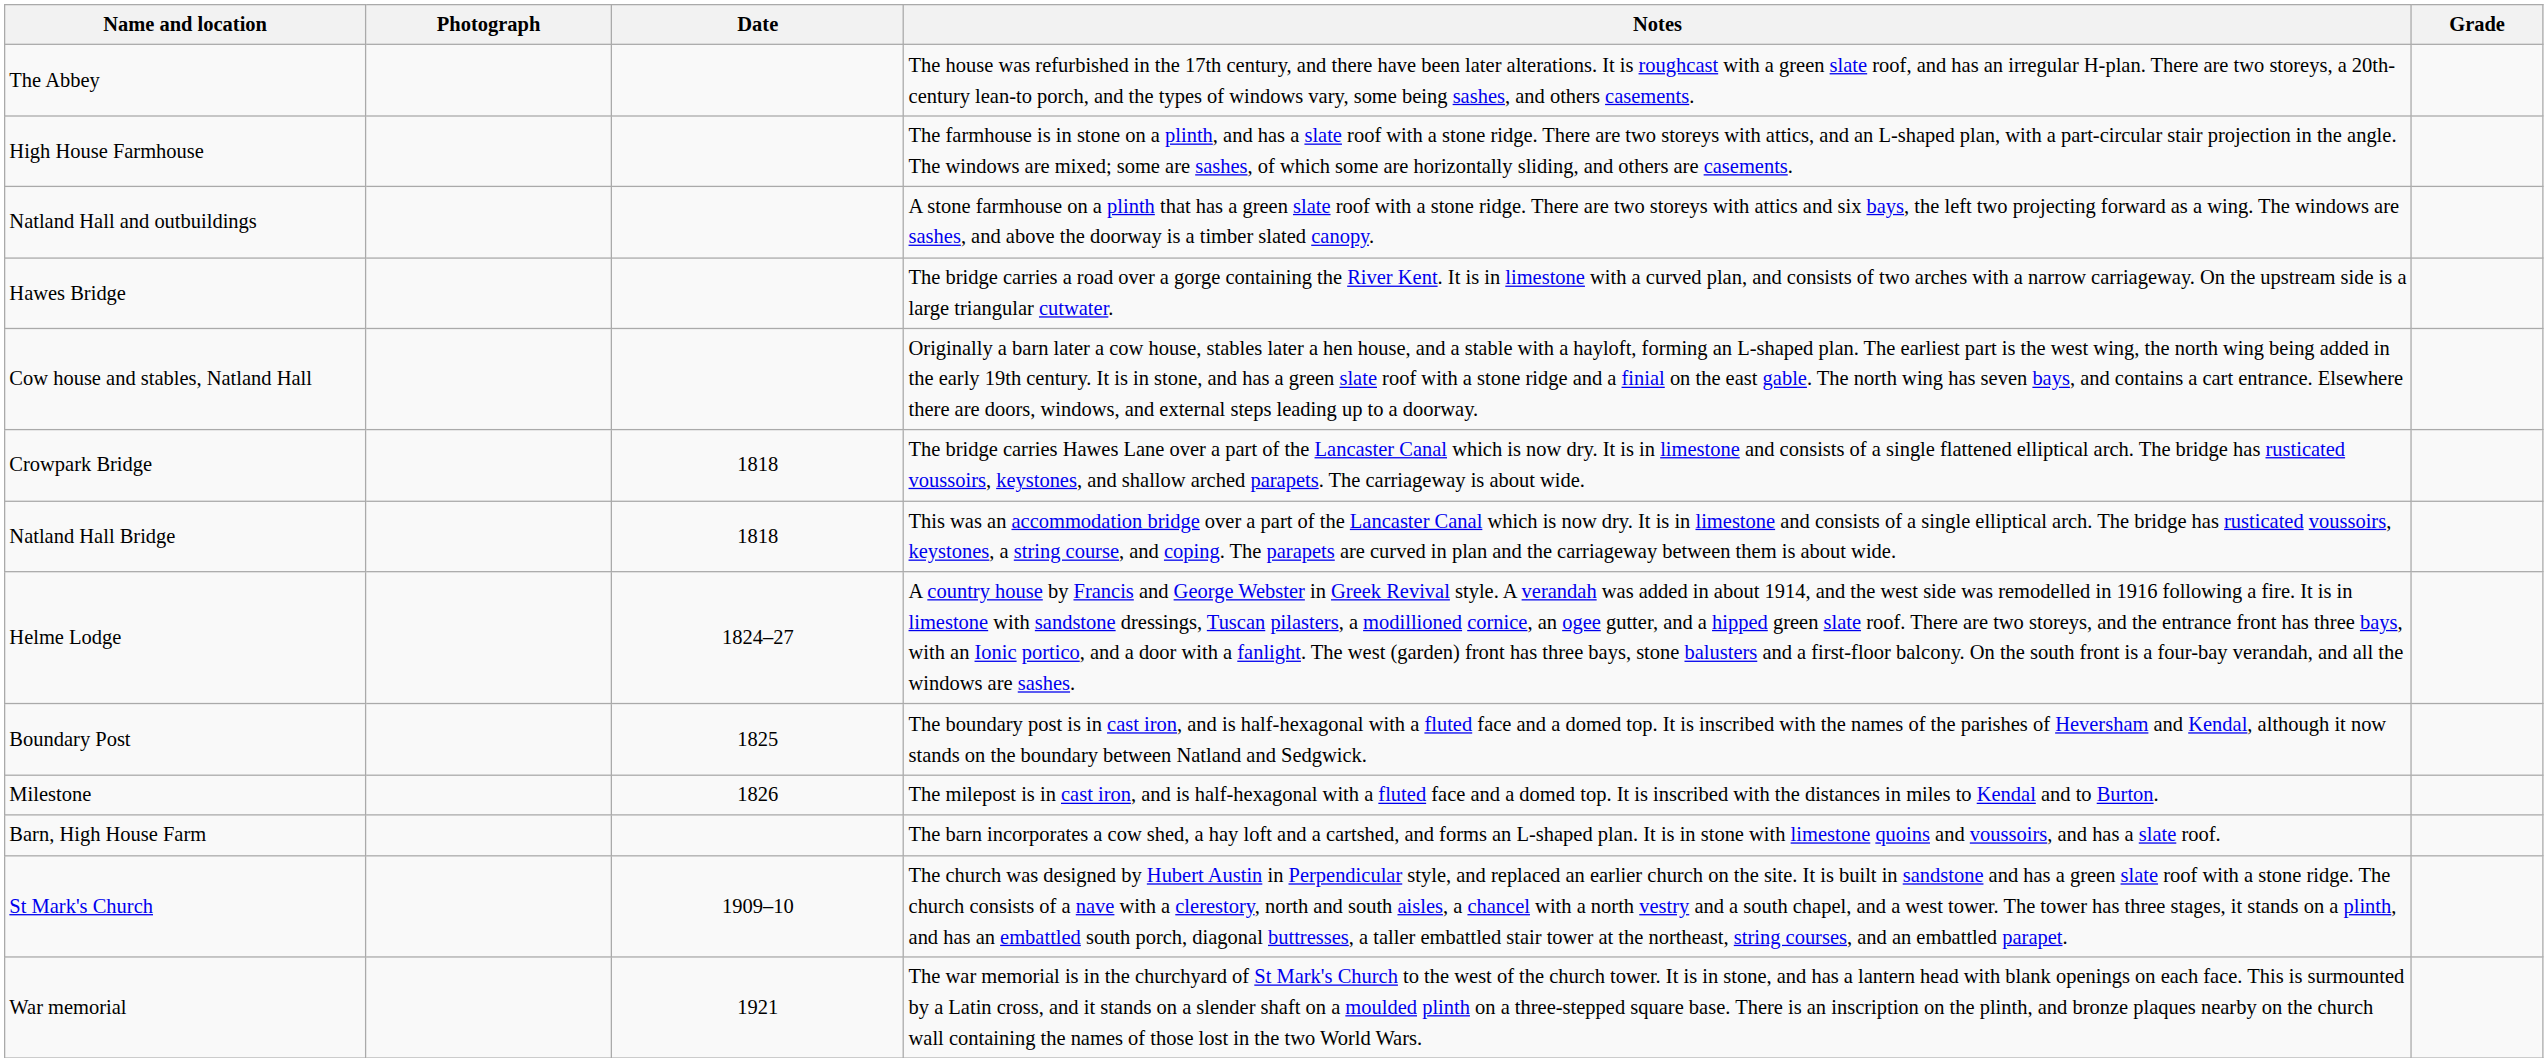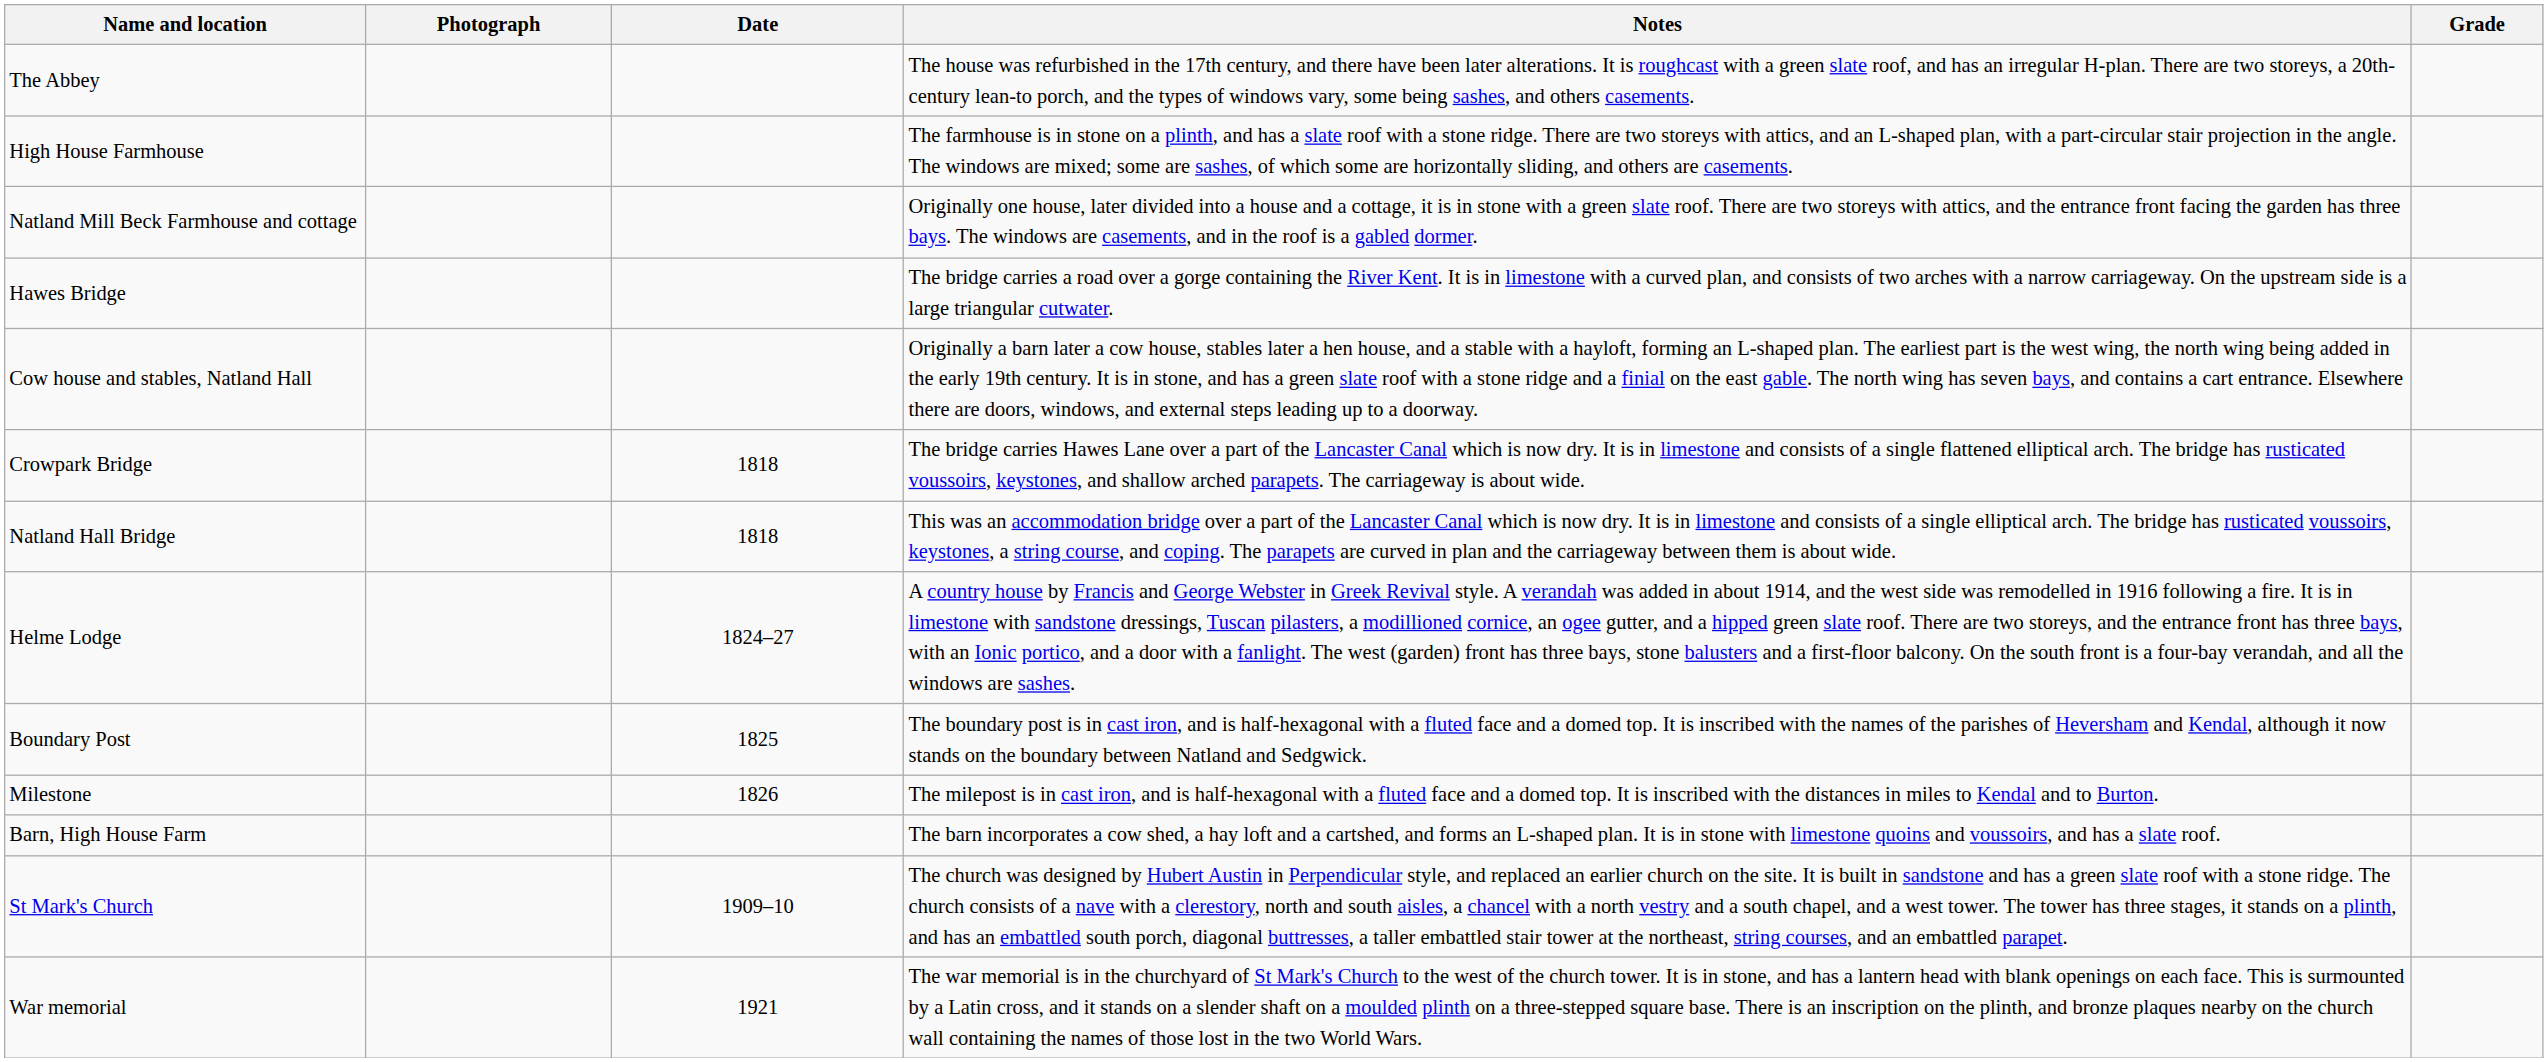- row: Natland Hall and outbuildings | A stone farmhouse on a plinth that has a green slate roof with a stone ridge. There are two storeys with attics and six bays, the left two projecting forward as a wing. The windows are sashes, and above the doorway is a timber slated canopy.
+ row: Natland Mill Beck Farmhouse and cottage | Originally one house, later divided into a house and a cottage, it is in stone with a green slate roof. There are two storeys with attics, and the entrance front facing the garden has three bays. The windows are casements, and in the roof is a gabled dormer.
